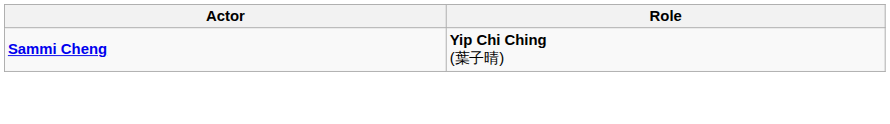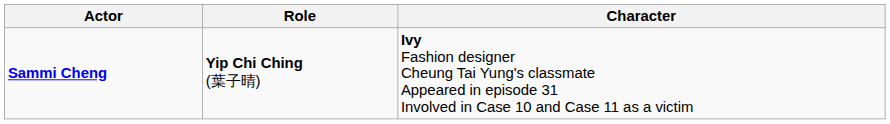+ column: Character | Ivy Fashion designer Cheung Tai Yung's classmate Appeared in episode 31 Involved in Case 10 and Case 11 as a victim
